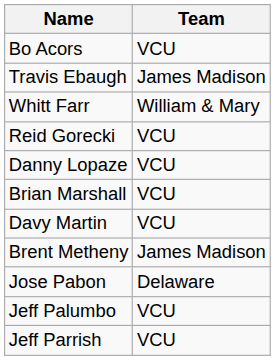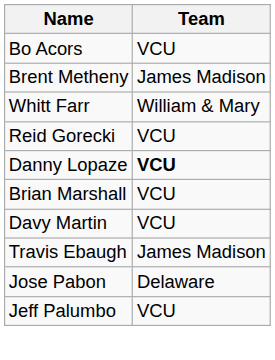rows swapped: Travis Ebaugh <-> Brent Metheny
Danny Lopaze | Team: normal -> bold
- row: Jeff Parrish | VCU
